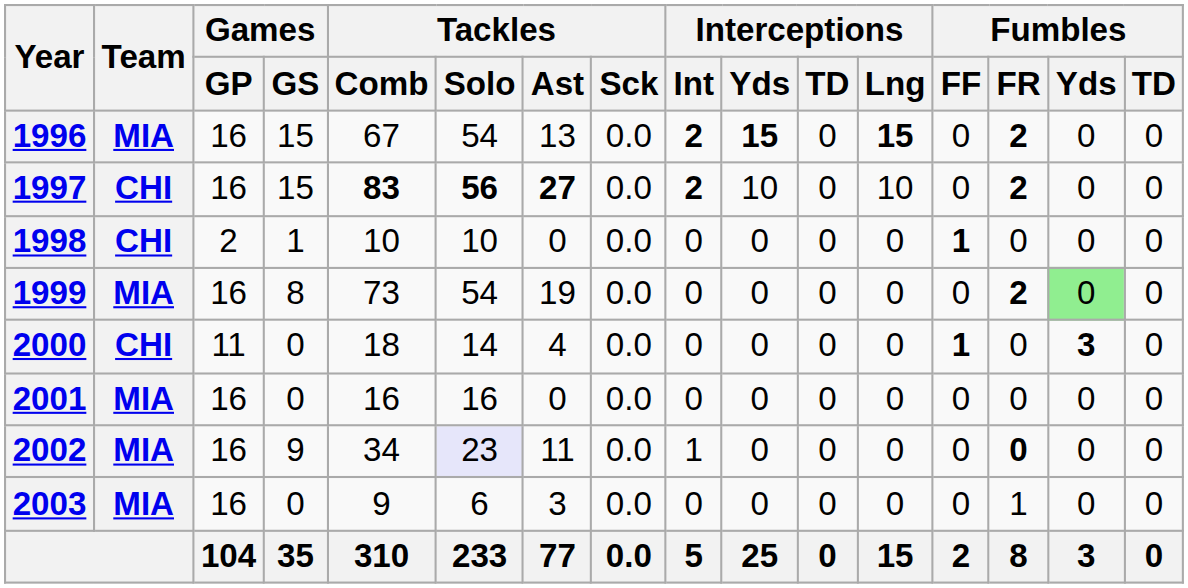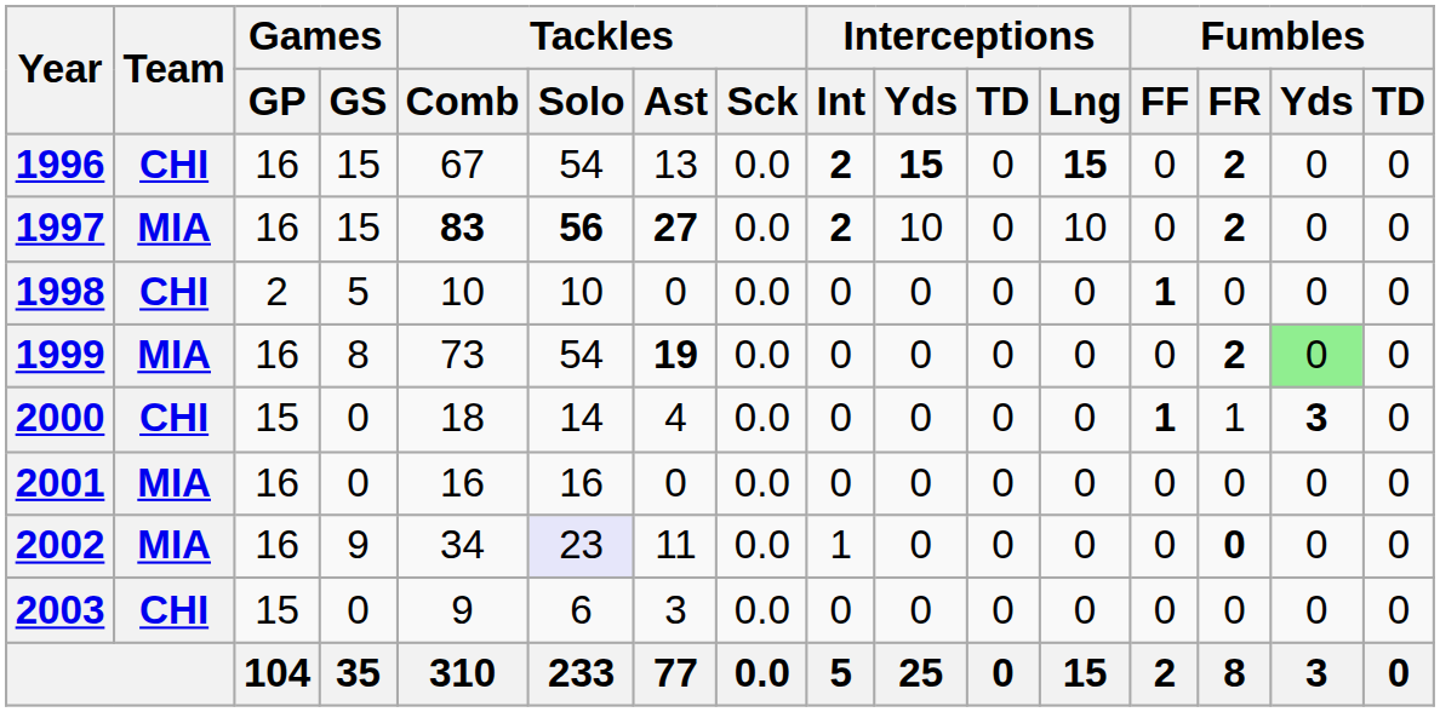1996 | Team: MIA -> CHI
1997 | Team: CHI -> MIA
1998 | Games / GS: 1 -> 5
1999 | Tackles / Ast: normal -> bold
2000 | Games / GP: 11 -> 15
2000 | Fumbles / FR: 0 -> 1
2003 | Team: MIA -> CHI
2003 | Games / GP: 16 -> 15
2003 | Fumbles / FR: 1 -> 0
